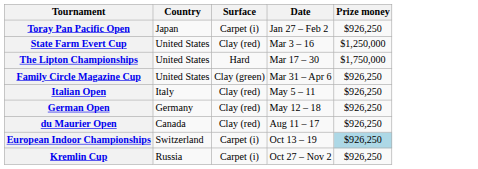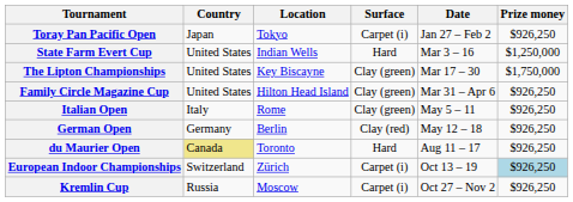+ column: Location | Tokyo | Indian Wells | Key Biscayne | Hilton Head Island | Rome | Berlin | Toronto | Zürich | Moscow
State Farm Evert Cup | Surface: Clay (red) -> Hard
The Lipton Championships | Surface: Hard -> Clay (green)
Italian Open | Surface: Clay (red) -> Clay (green)
du Maurier Open | Country: no background -> khaki background
du Maurier Open | Surface: Clay (red) -> Hard
